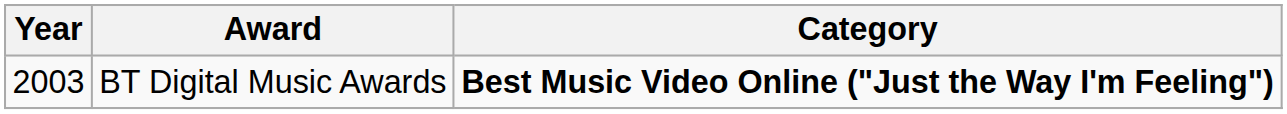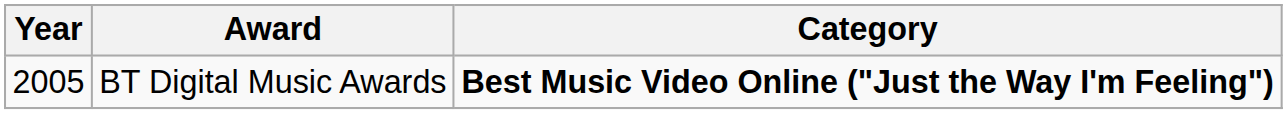BT Digital Music Awards | Year: 2003 -> 2005
